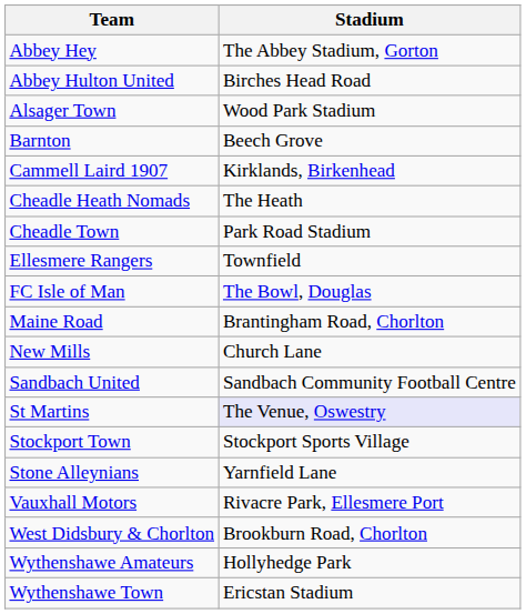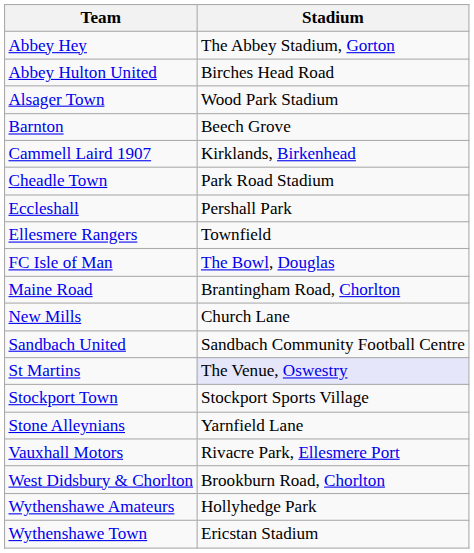- row: Cheadle Heath Nomads | The Heath
+ row: Eccleshall | Pershall Park
